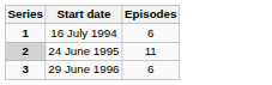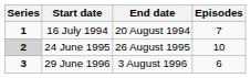+ column: End date | 20 August 1994 | 26 August 1995 | 3 August 1996
16 July 1994 | Episodes: 6 -> 7
24 June 1995 | Episodes: 11 -> 10
